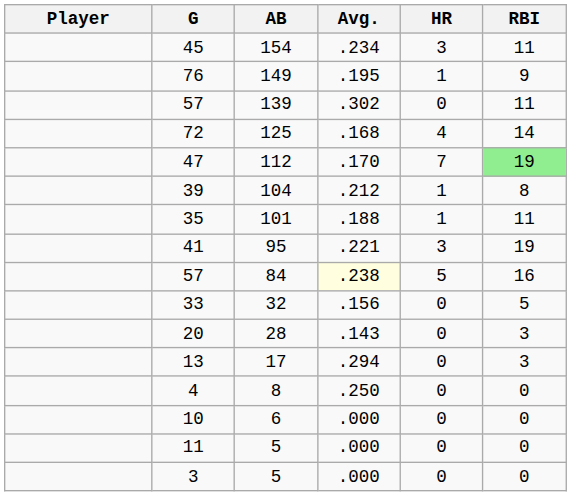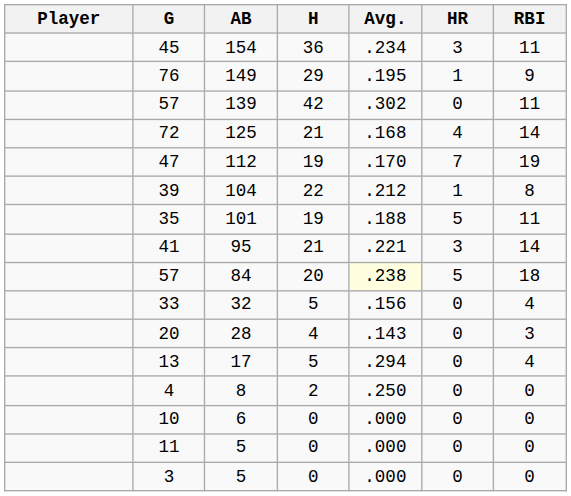+ column: H | 36 | 29 | 42 | 21 | 19 | 22 | 19 | 21 | 20 | 5 | 4 | 5 | 2 | 0 | 0 | 0
47 | RBI: lightgreen background -> no background
35 | HR: 1 -> 5
41 | RBI: 19 -> 14
57 / 84 | RBI: 16 -> 18
33 | RBI: 5 -> 4
13 | RBI: 3 -> 4
